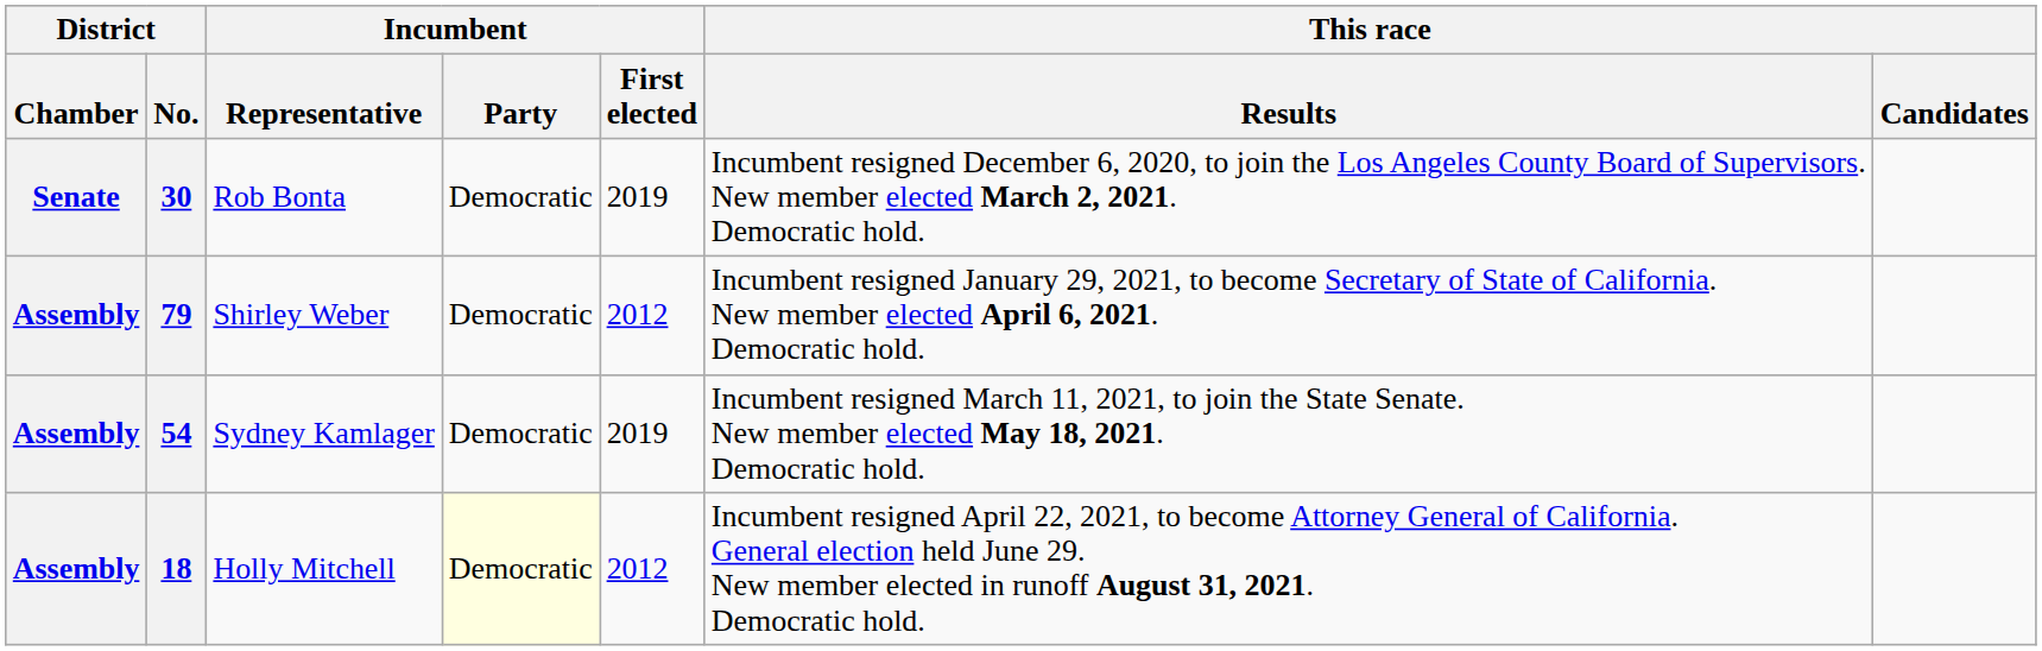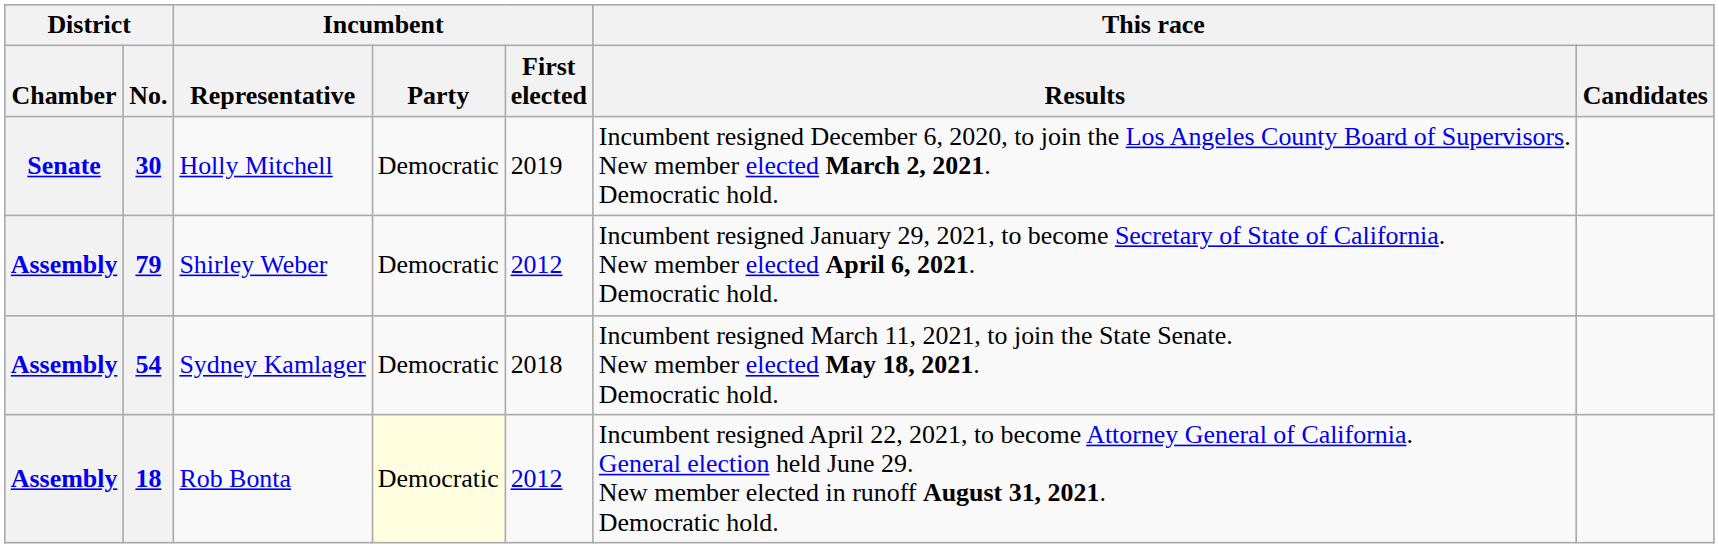30 | Incumbent / Representative: Rob Bonta -> Holly Mitchell
54 | Incumbent / First elected: 2019 -> 2018
18 | Incumbent / Representative: Holly Mitchell -> Rob Bonta
